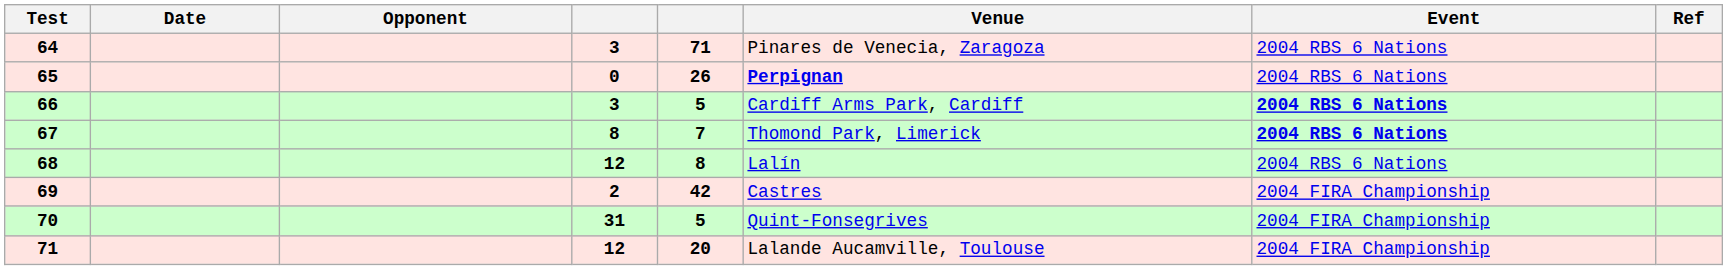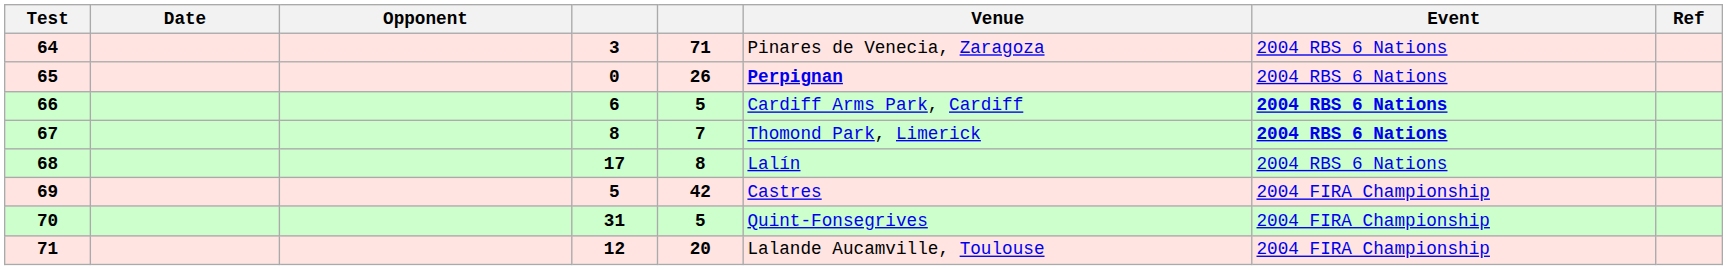66 | column 4: 3 -> 6
68 | column 4: 12 -> 17
69 | column 4: 2 -> 5
